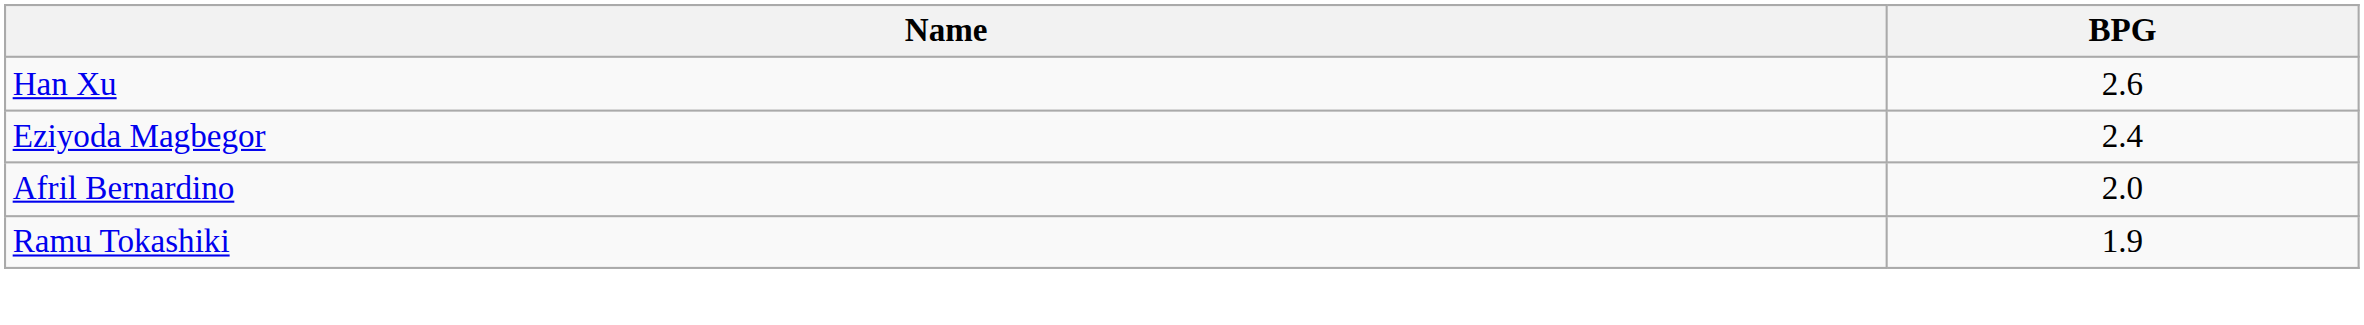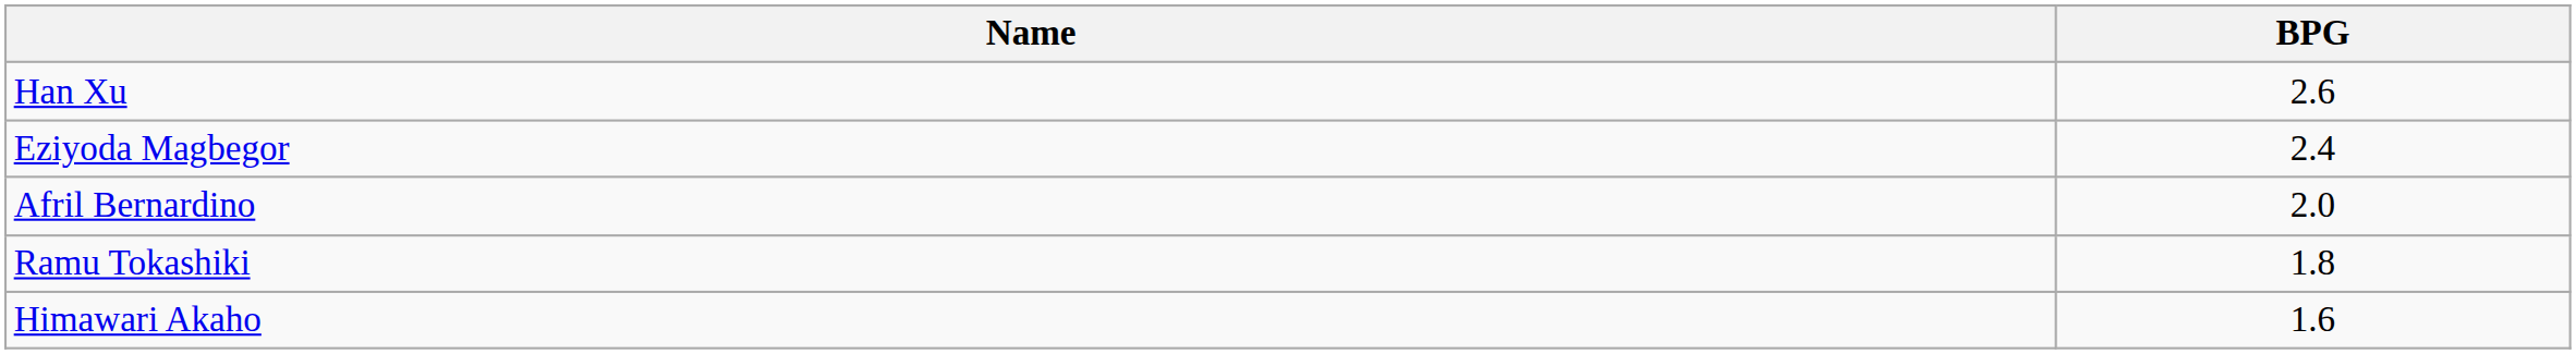Ramu Tokashiki | BPG: 1.9 -> 1.8
+ row: Himawari Akaho | 1.6
